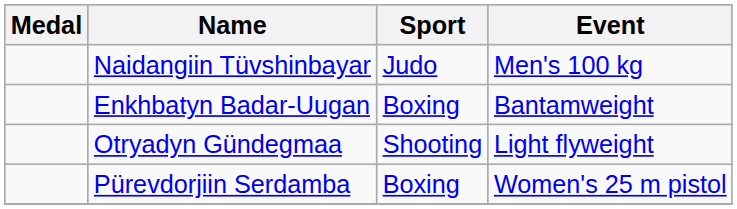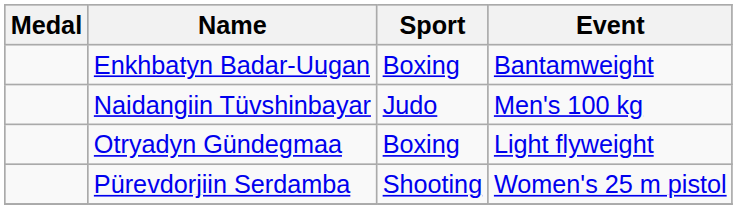rows swapped: Naidangiin Tüvshinbayar <-> Enkhbatyn Badar-Uugan
Otryadyn Gündegmaa | Sport: Shooting -> Boxing
Pürevdorjiin Serdamba | Sport: Boxing -> Shooting
